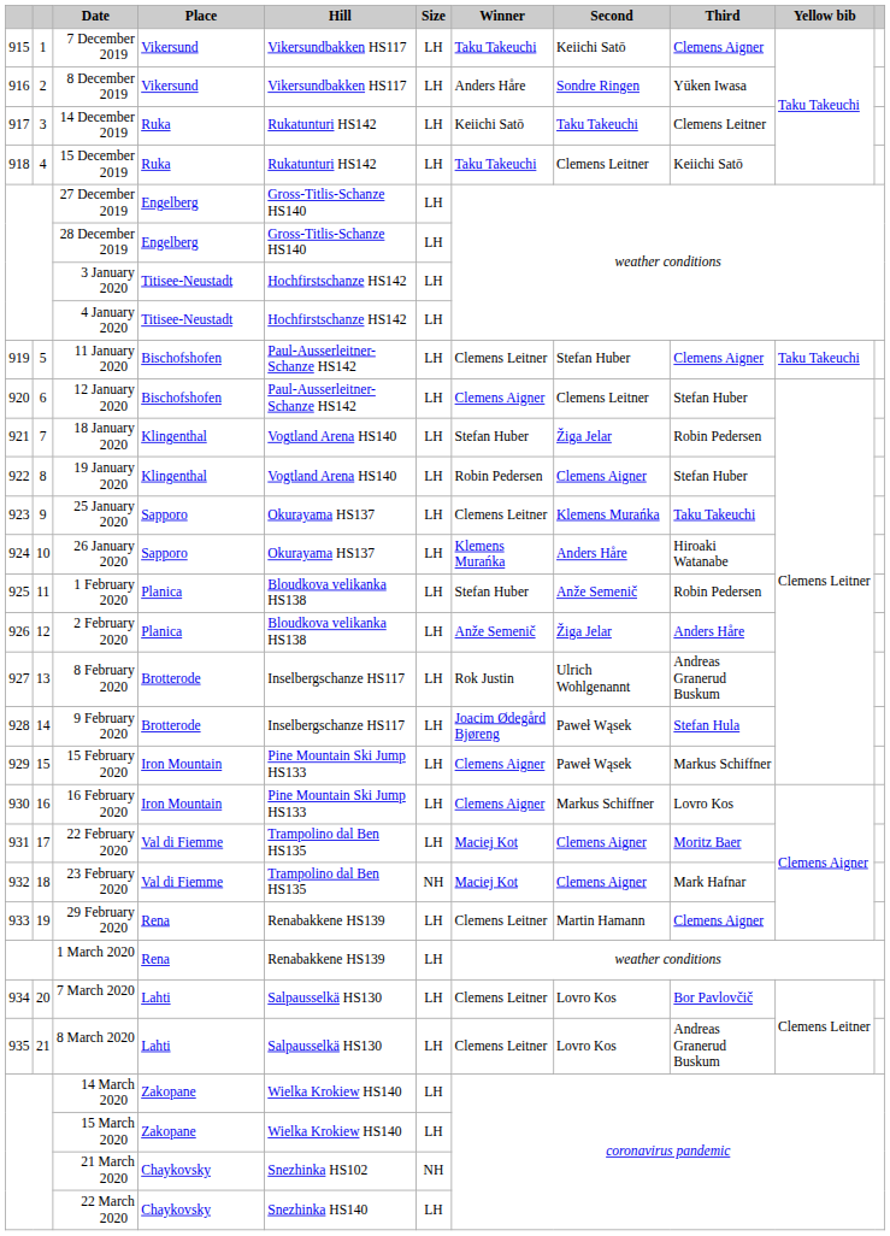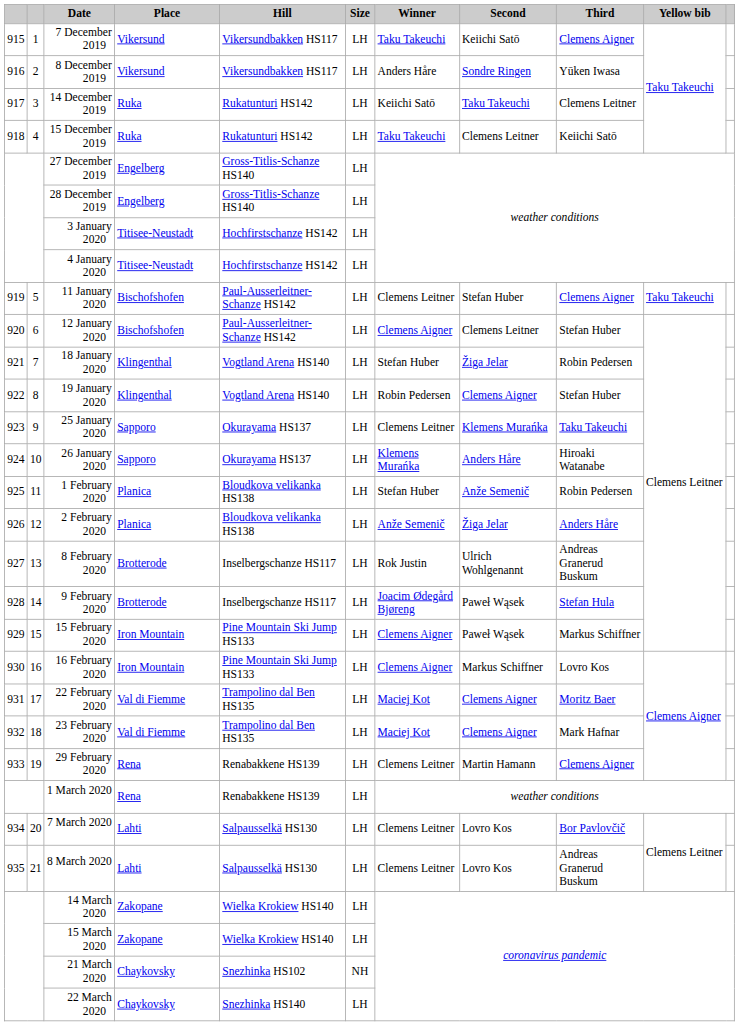23 February 2020 | Size: NH -> LH
